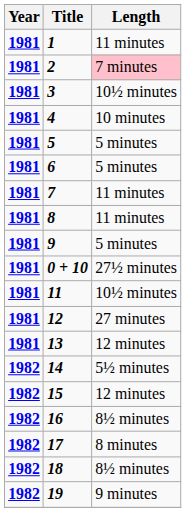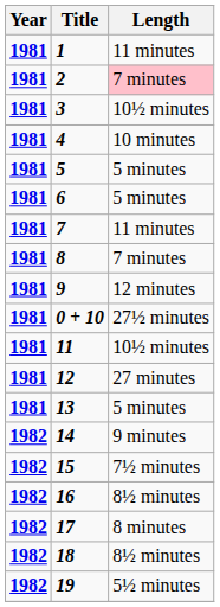8 | Length: 11 minutes -> 7 minutes
9 | Length: 5 minutes -> 12 minutes
13 | Length: 12 minutes -> 5 minutes
14 | Length: 5½ minutes -> 9 minutes
15 | Length: 12 minutes -> 7½ minutes
19 | Length: 9 minutes -> 5½ minutes
